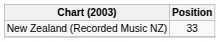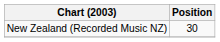New Zealand (Recorded Music NZ) | Position: 33 -> 30
